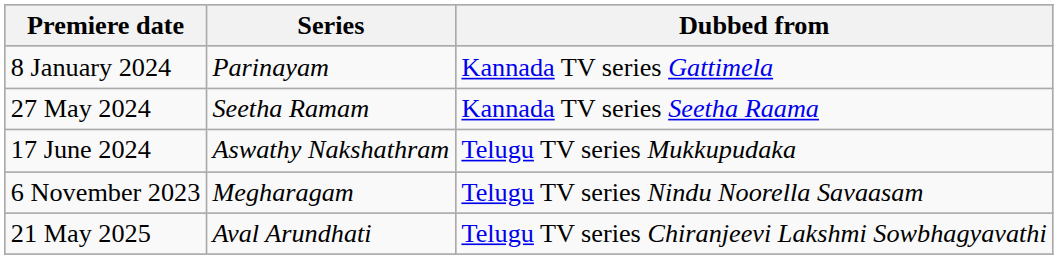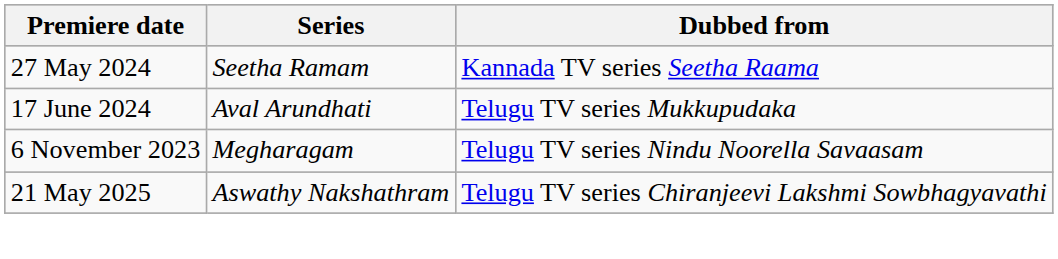- row: 8 January 2024 | Parinayam | Kannada TV series Gattimela
17 June 2024 | Series: Aswathy Nakshathram -> Aval Arundhati
21 May 2025 | Series: Aval Arundhati -> Aswathy Nakshathram
